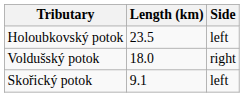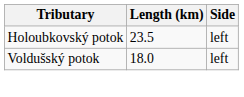Voldušský potok | Side: right -> left
- row: Skořický potok | 9.1 | left
